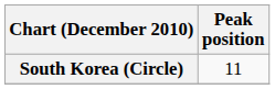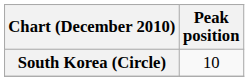South Korea (Circle) | Peak position: 11 -> 10
